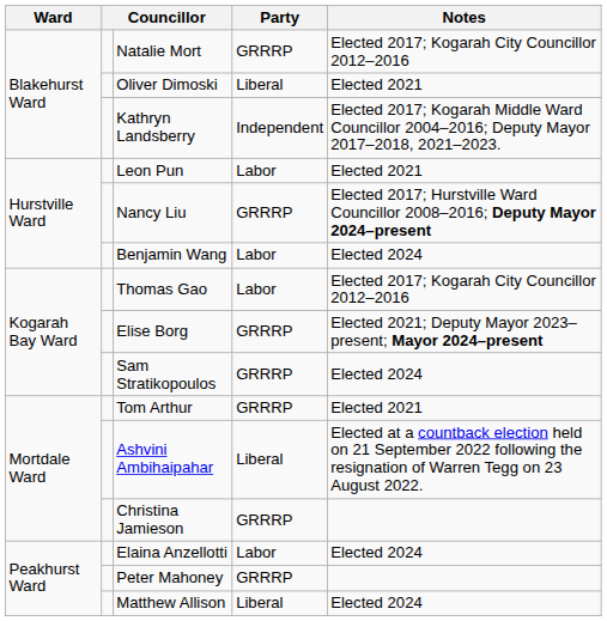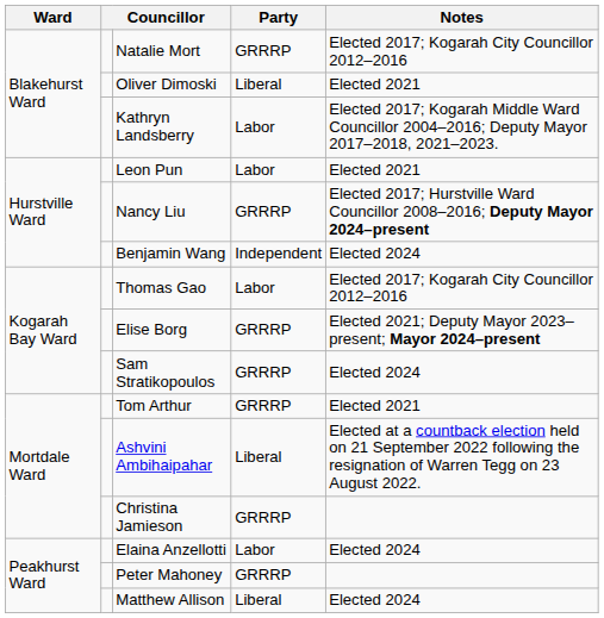Kathryn Landsberry | Party: Independent -> Labor
Benjamin Wang | Party: Labor -> Independent
